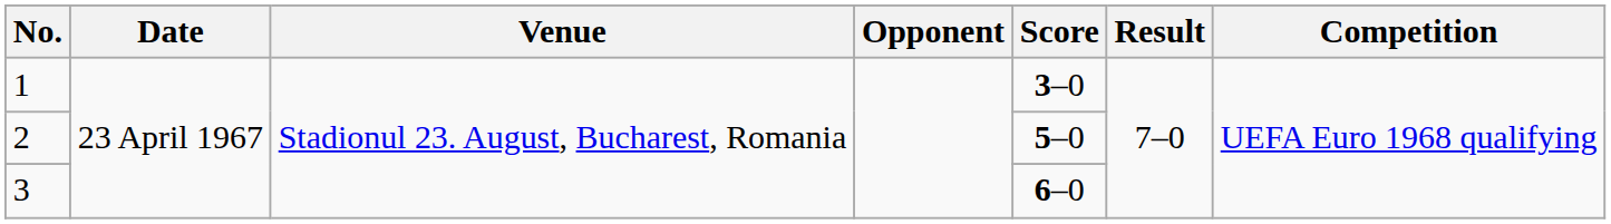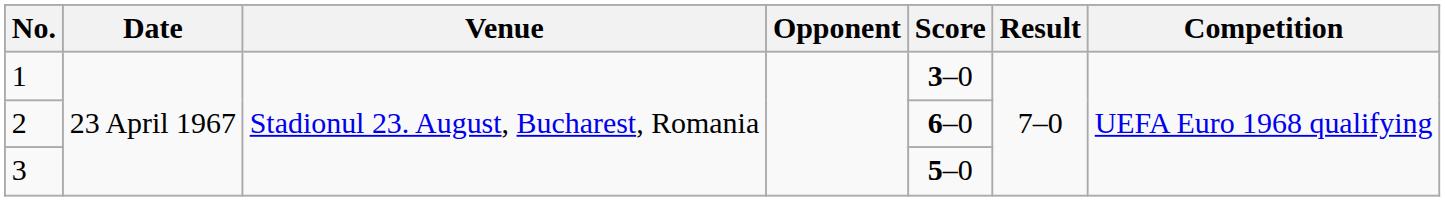2 | Score: 5–0 -> 6–0
3 | Score: 6–0 -> 5–0
